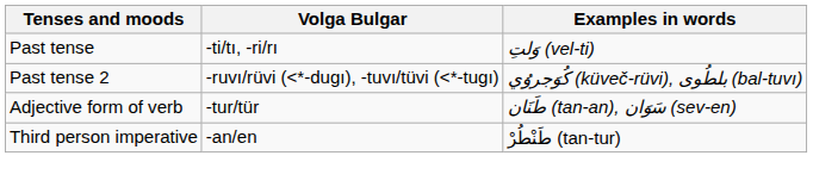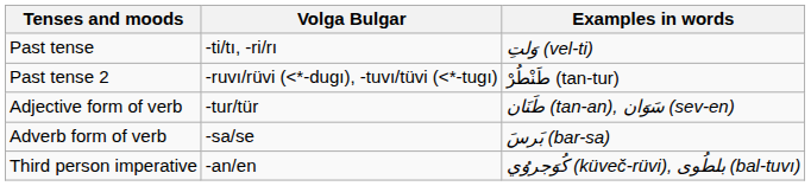Past tense 2 | Examples in words: كُوَجروُي (küveč-rüvi), بلطُوى (bal-tuvı) -> طَنْطُرْ (tan-tur)
+ row: Adverb form of verb | -sa/se | بَرسَ (bar-sa)
Third person imperative | Examples in words: طَنْطُرْ (tan-tur) -> كُوَجروُي (küveč-rüvi), بلطُوى (bal-tuvı)
